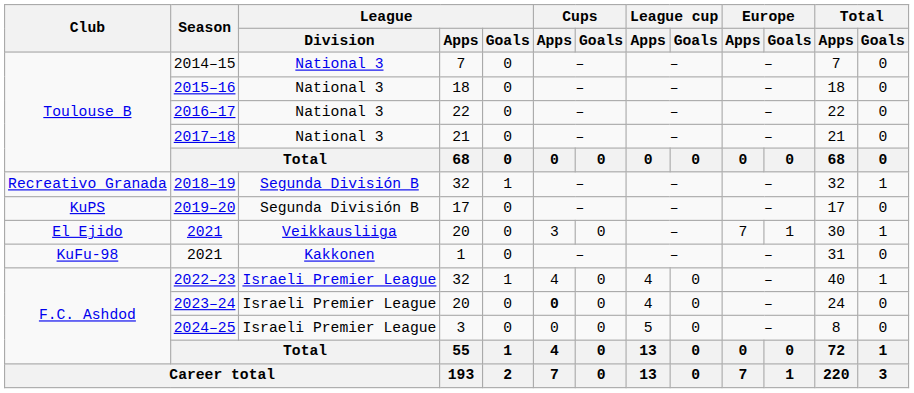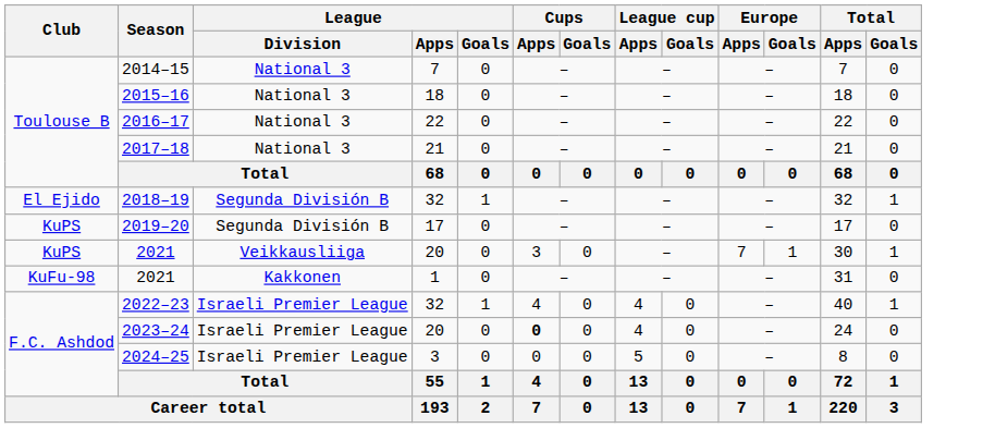2018–19 | Club: Recreativo Granada -> El Ejido
2021 / 20 | Club: El Ejido -> KuPS
